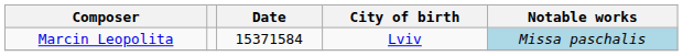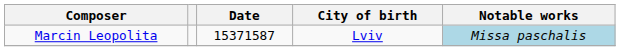Marcin Leopolita | Date: 15371584 -> 15371587
